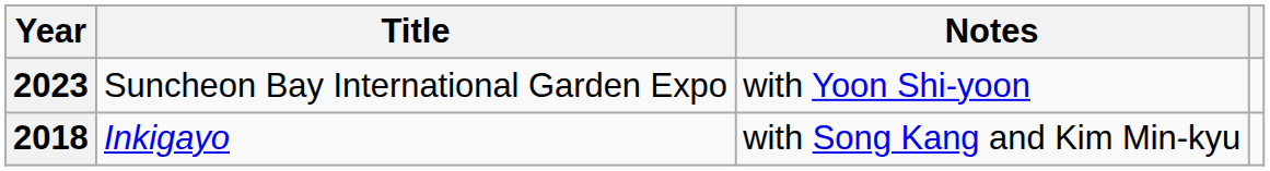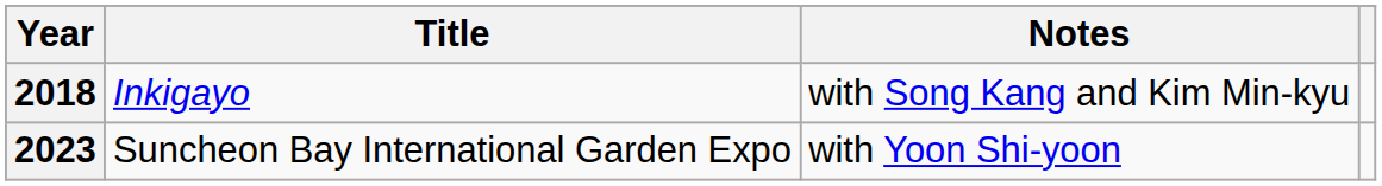rows swapped: 2018 <-> 2023
